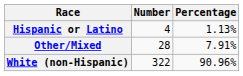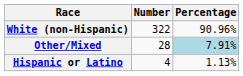rows swapped: White (non-Hispanic) <-> Hispanic or Latino
Other/Mixed | Percentage: no background -> lightblue background
